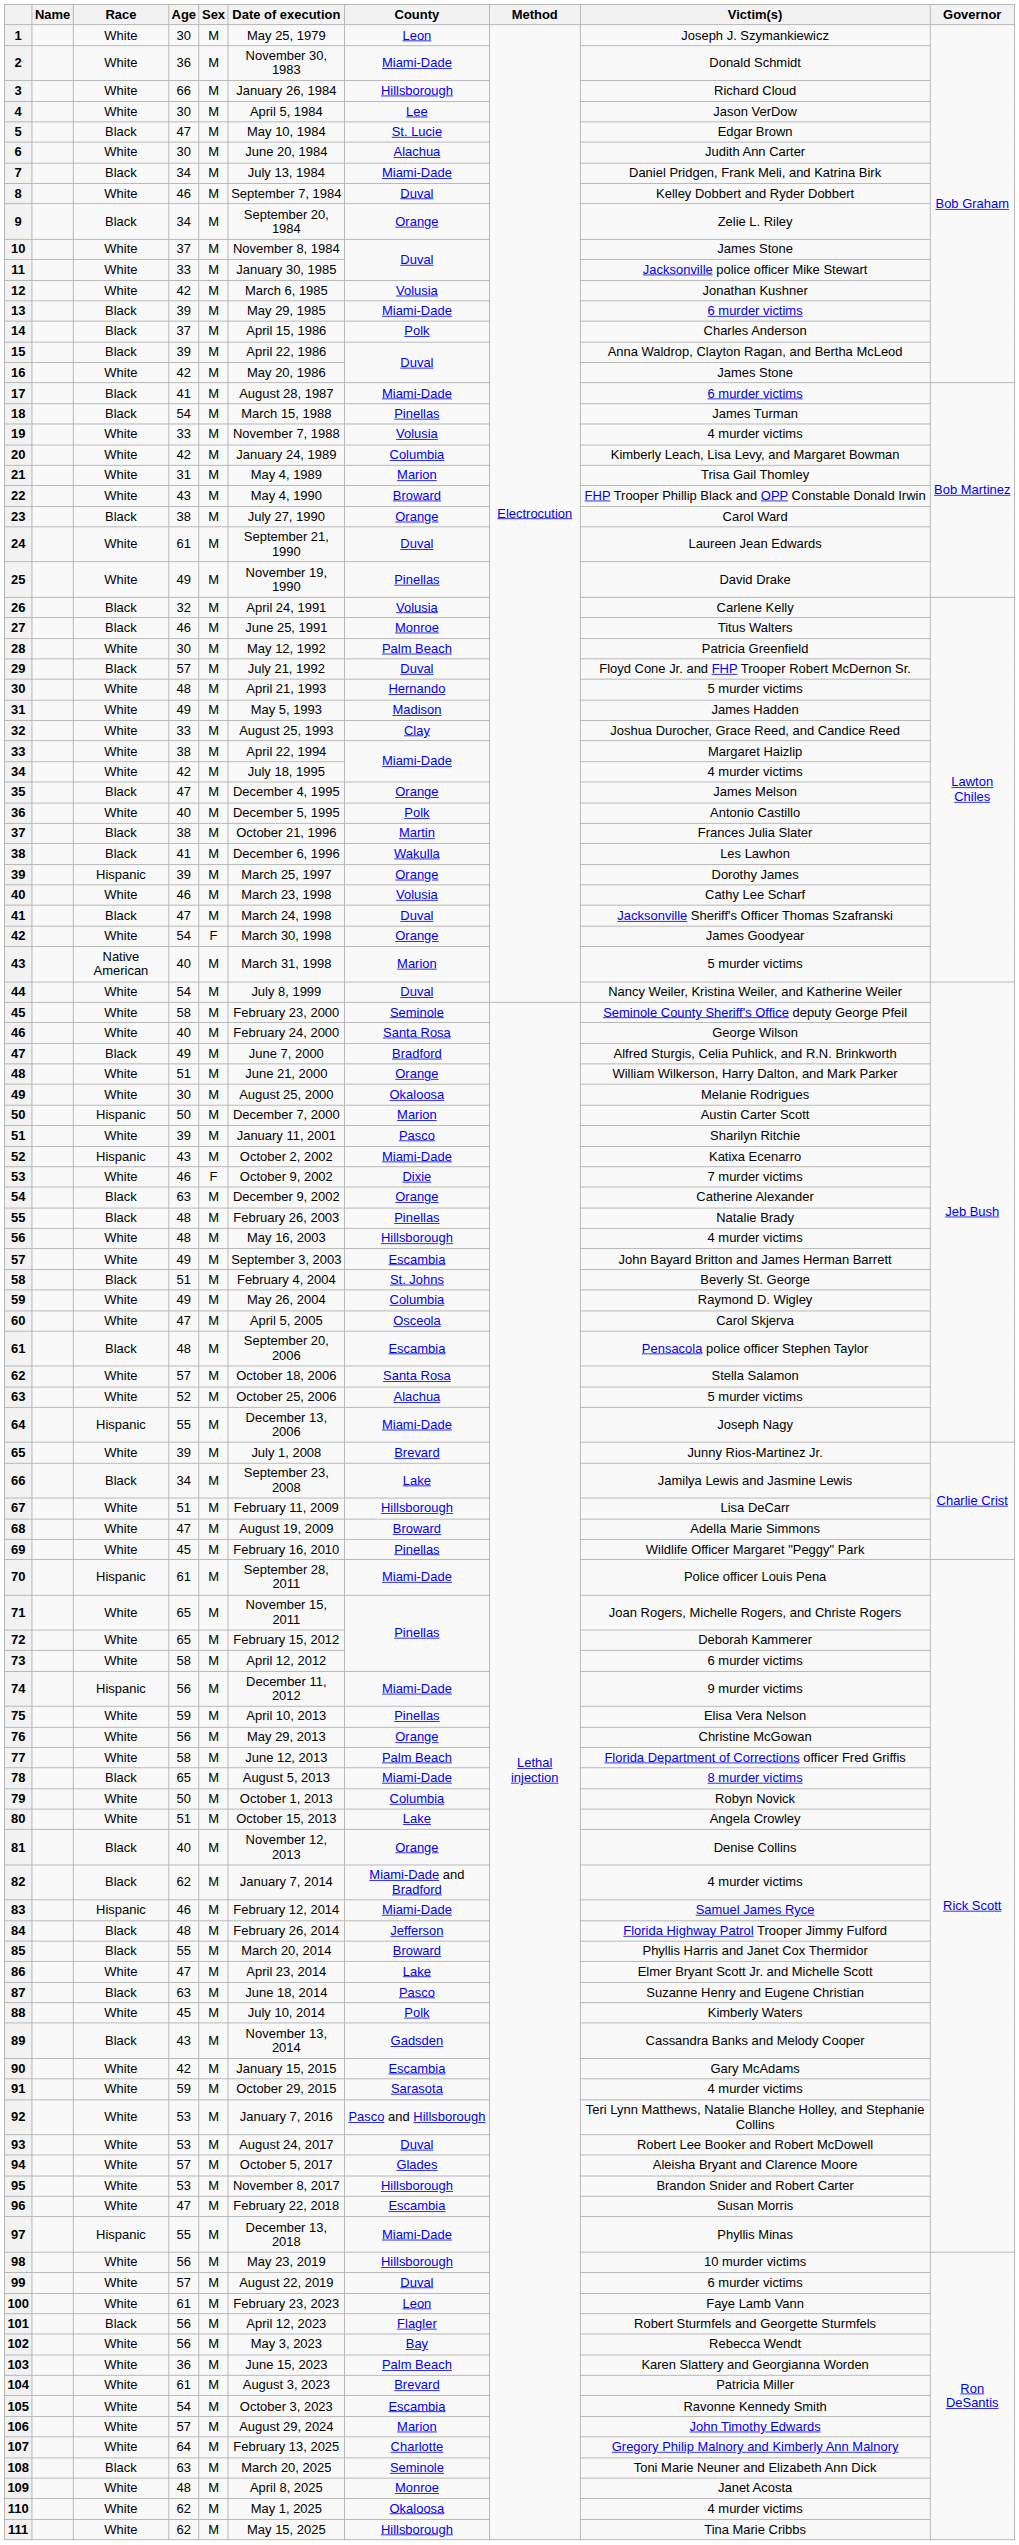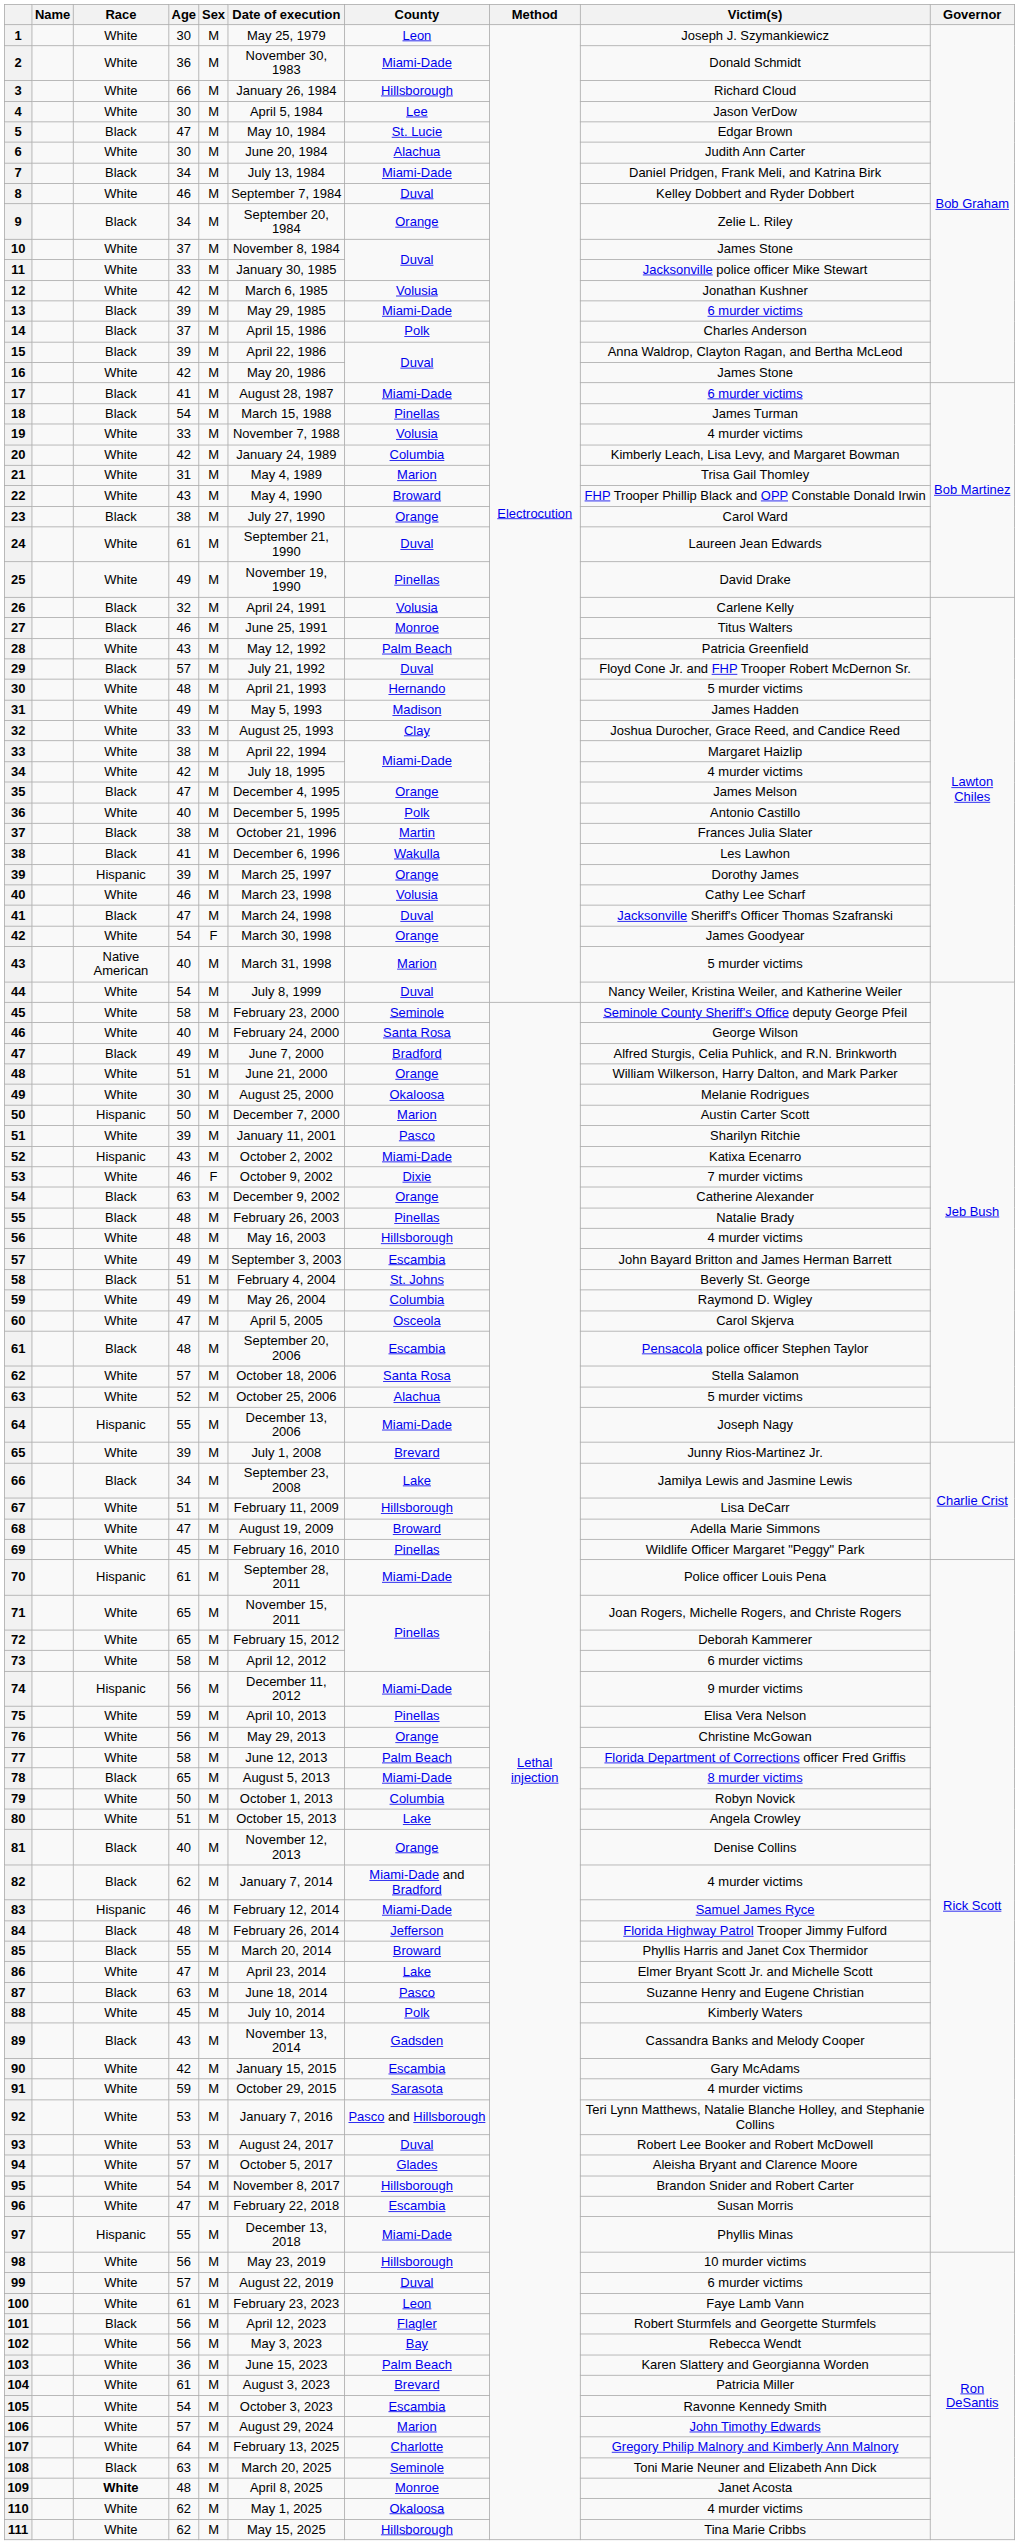28 | Age: 30 -> 43
95 | Age: 53 -> 54
109 | Race: normal -> bold
